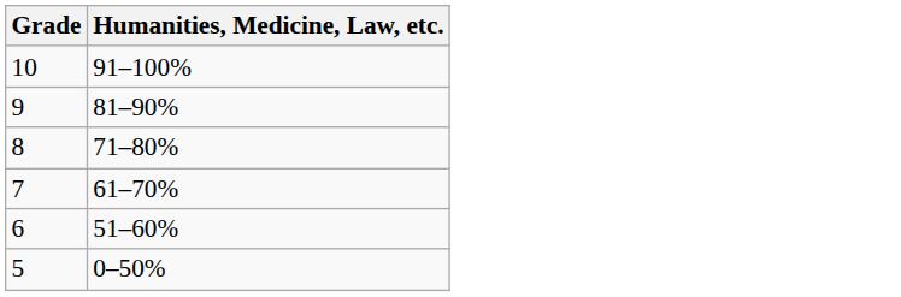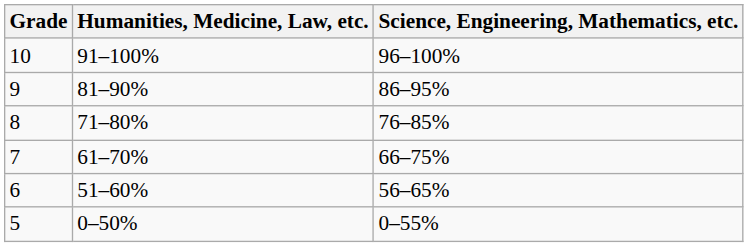+ column: Science, Engineering, Mathematics, etc. | 96–100% | 86–95% | 76–85% | 66–75% | 56–65% | 0–55%
